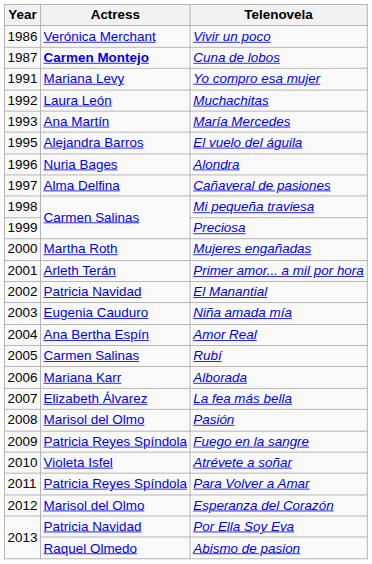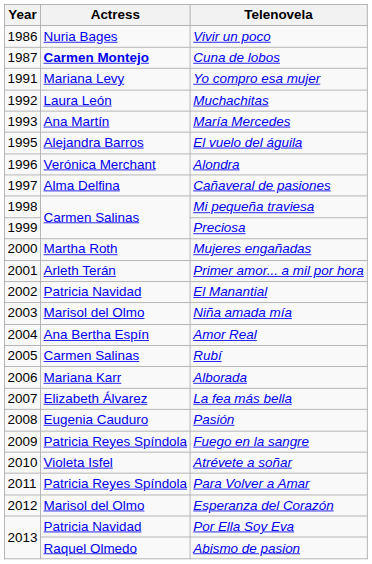Vivir un poco | Actress: Verónica Merchant -> Nuria Bages
Alondra | Actress: Nuria Bages -> Verónica Merchant
Niña amada mía | Actress: Eugenia Cauduro -> Marisol del Olmo
Pasión | Actress: Marisol del Olmo -> Eugenia Cauduro
